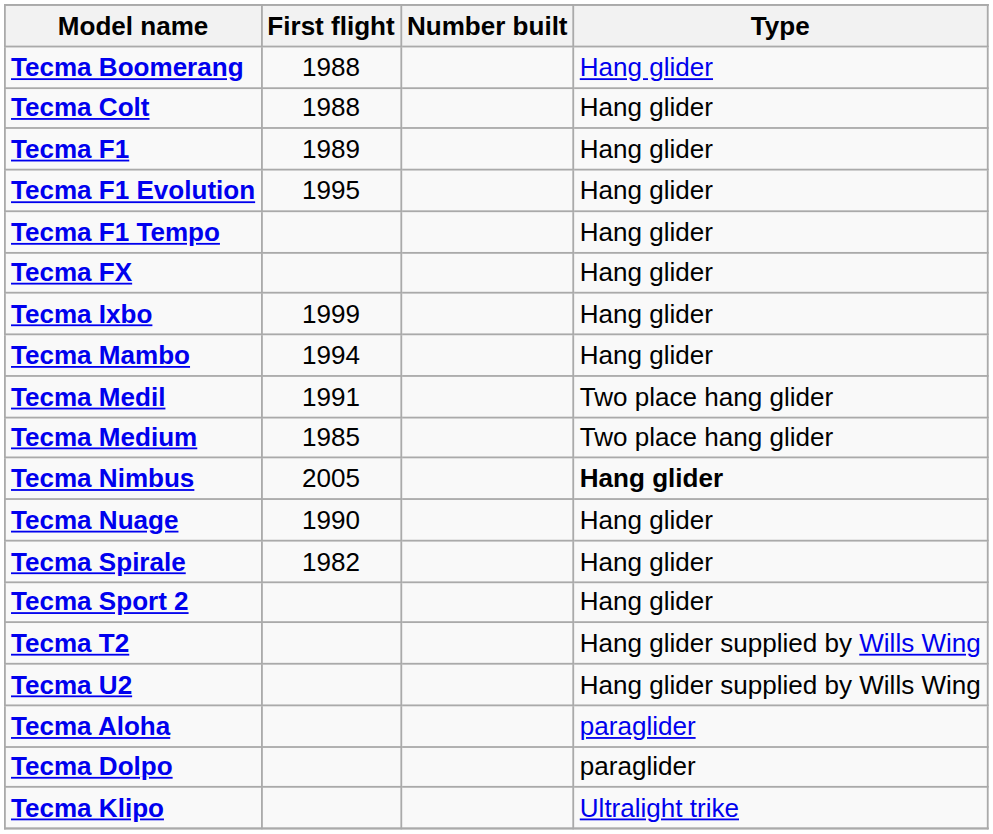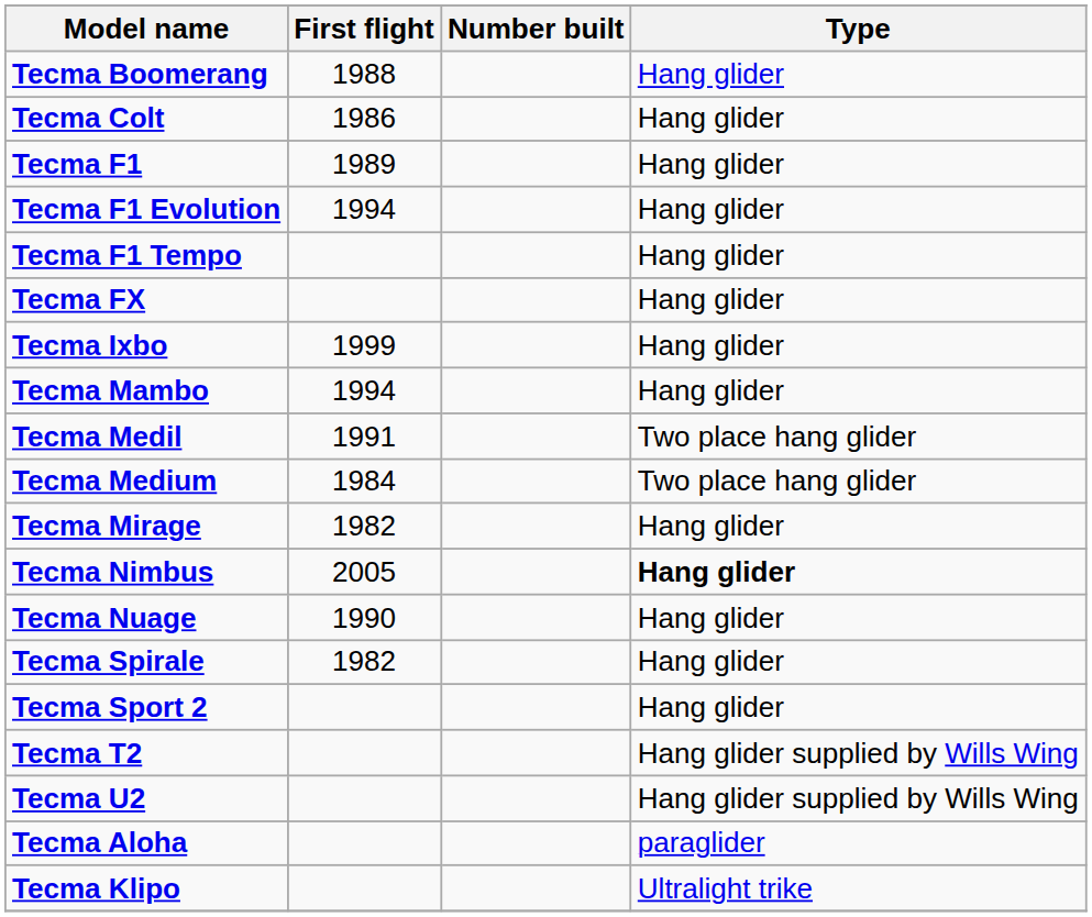Tecma Colt | First flight: 1988 -> 1986
Tecma F1 Evolution | First flight: 1995 -> 1994
Tecma Medium | First flight: 1985 -> 1984
+ row: Tecma Mirage | 1982 | Hang glider
- row: Tecma Dolpo | paraglider
